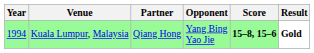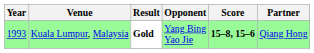columns swapped: Partner <-> Result
Kuala Lumpur, Malaysia | Year: 1994 -> 1993
